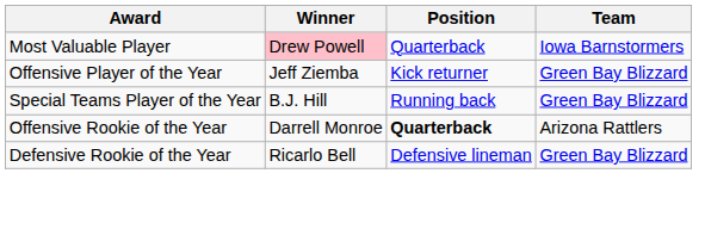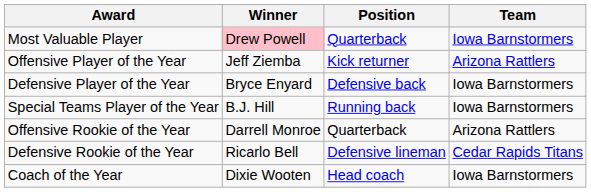Offensive Player of the Year | Team: Green Bay Blizzard -> Arizona Rattlers
+ row: Defensive Player of the Year | Bryce Enyard | Defensive back | Iowa Barnstormers
Special Teams Player of the Year | Team: Green Bay Blizzard -> Iowa Barnstormers
Offensive Rookie of the Year | Position: bold -> normal
Defensive Rookie of the Year | Team: Green Bay Blizzard -> Cedar Rapids Titans
+ row: Coach of the Year | Dixie Wooten | Head coach | Iowa Barnstormers
